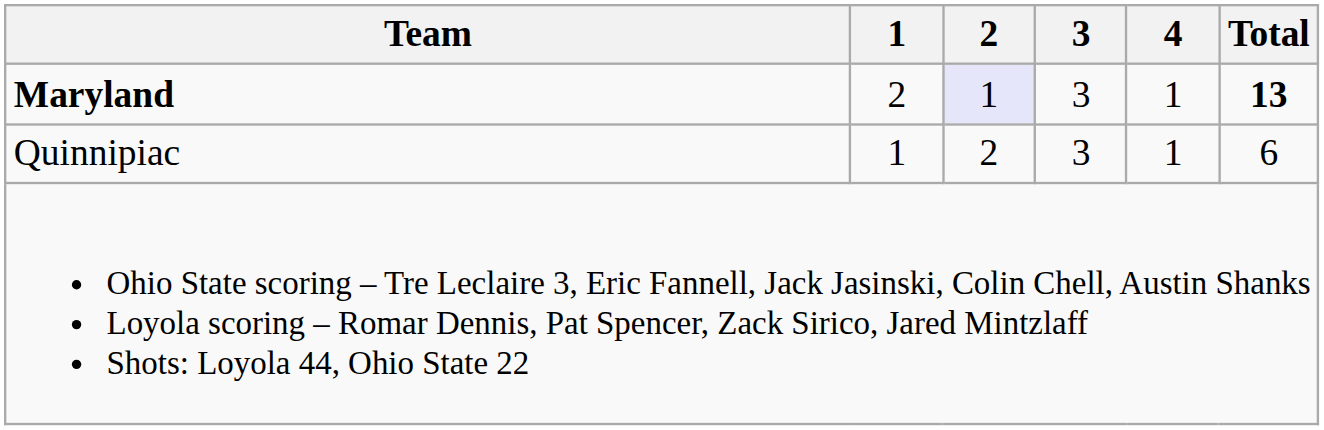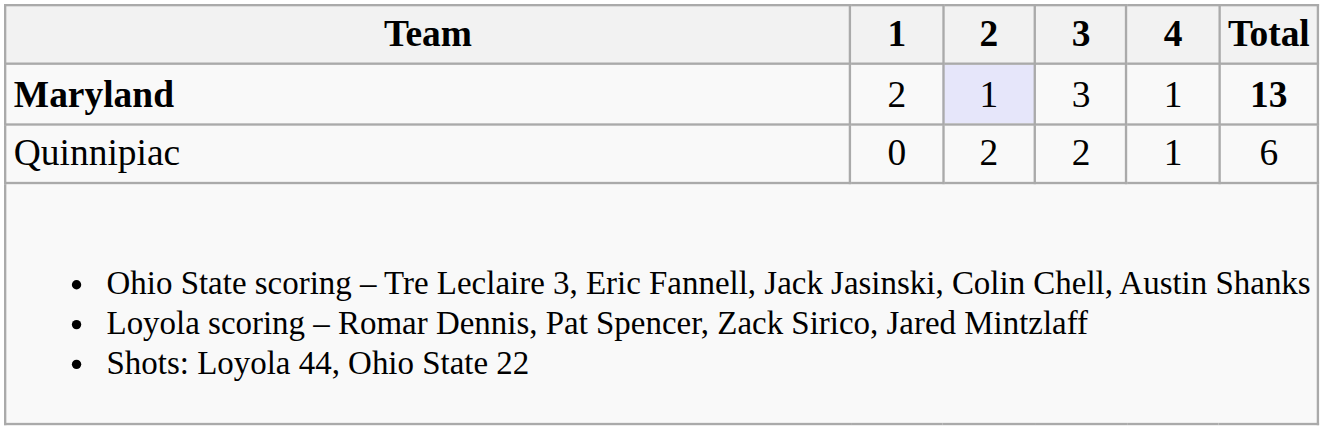Quinnipiac | 1: 1 -> 0
Quinnipiac | 3: 3 -> 2
